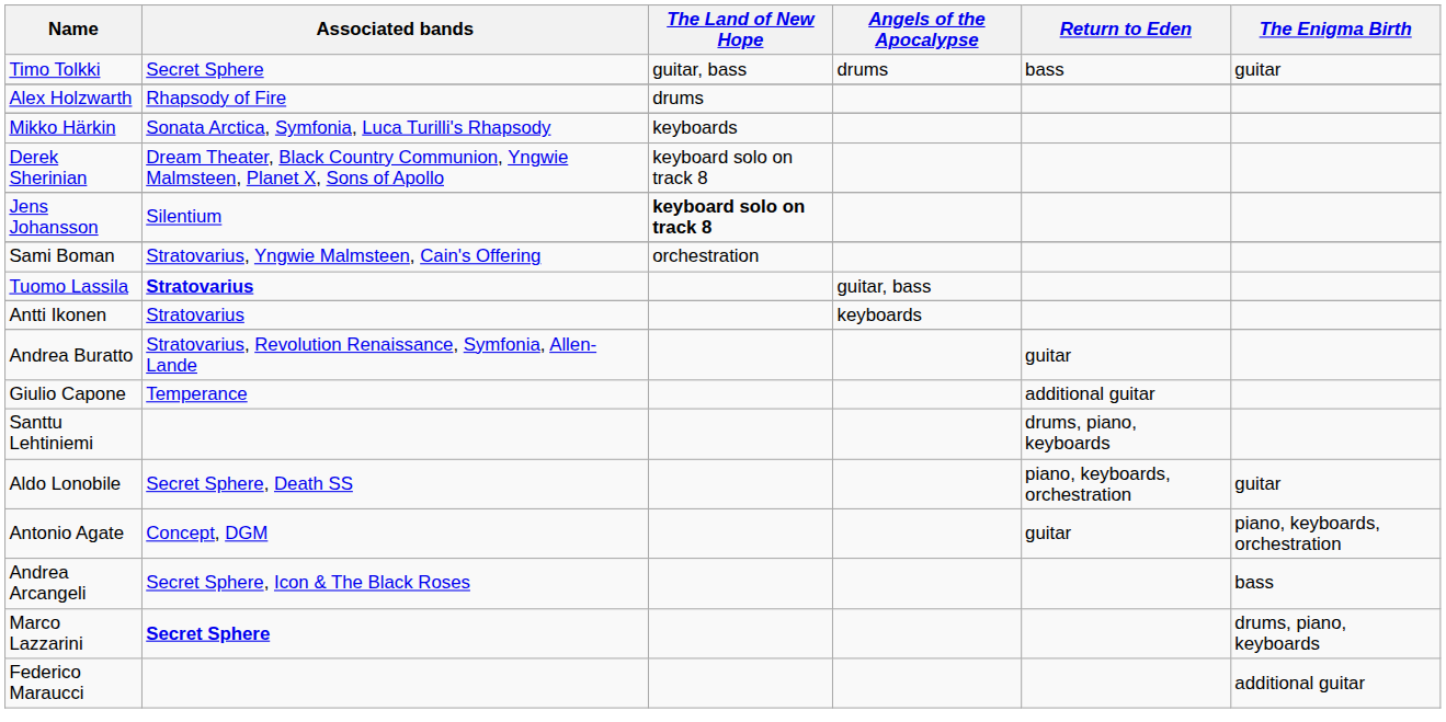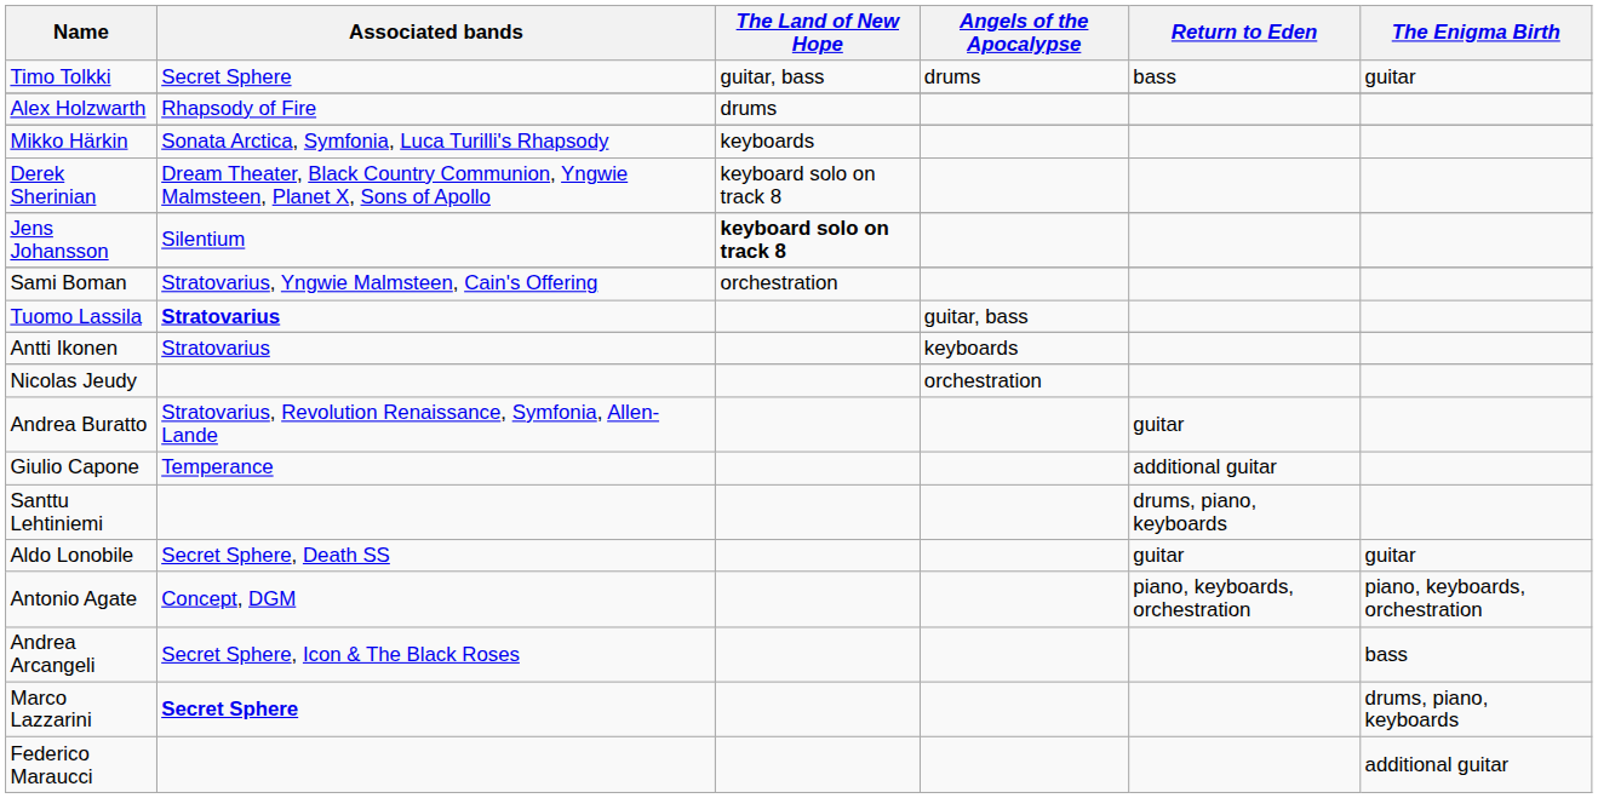+ row: Nicolas Jeudy | orchestration
Aldo Lonobile | Return to Eden: piano, keyboards, orchestration -> guitar
Antonio Agate | Return to Eden: guitar -> piano, keyboards, orchestration
